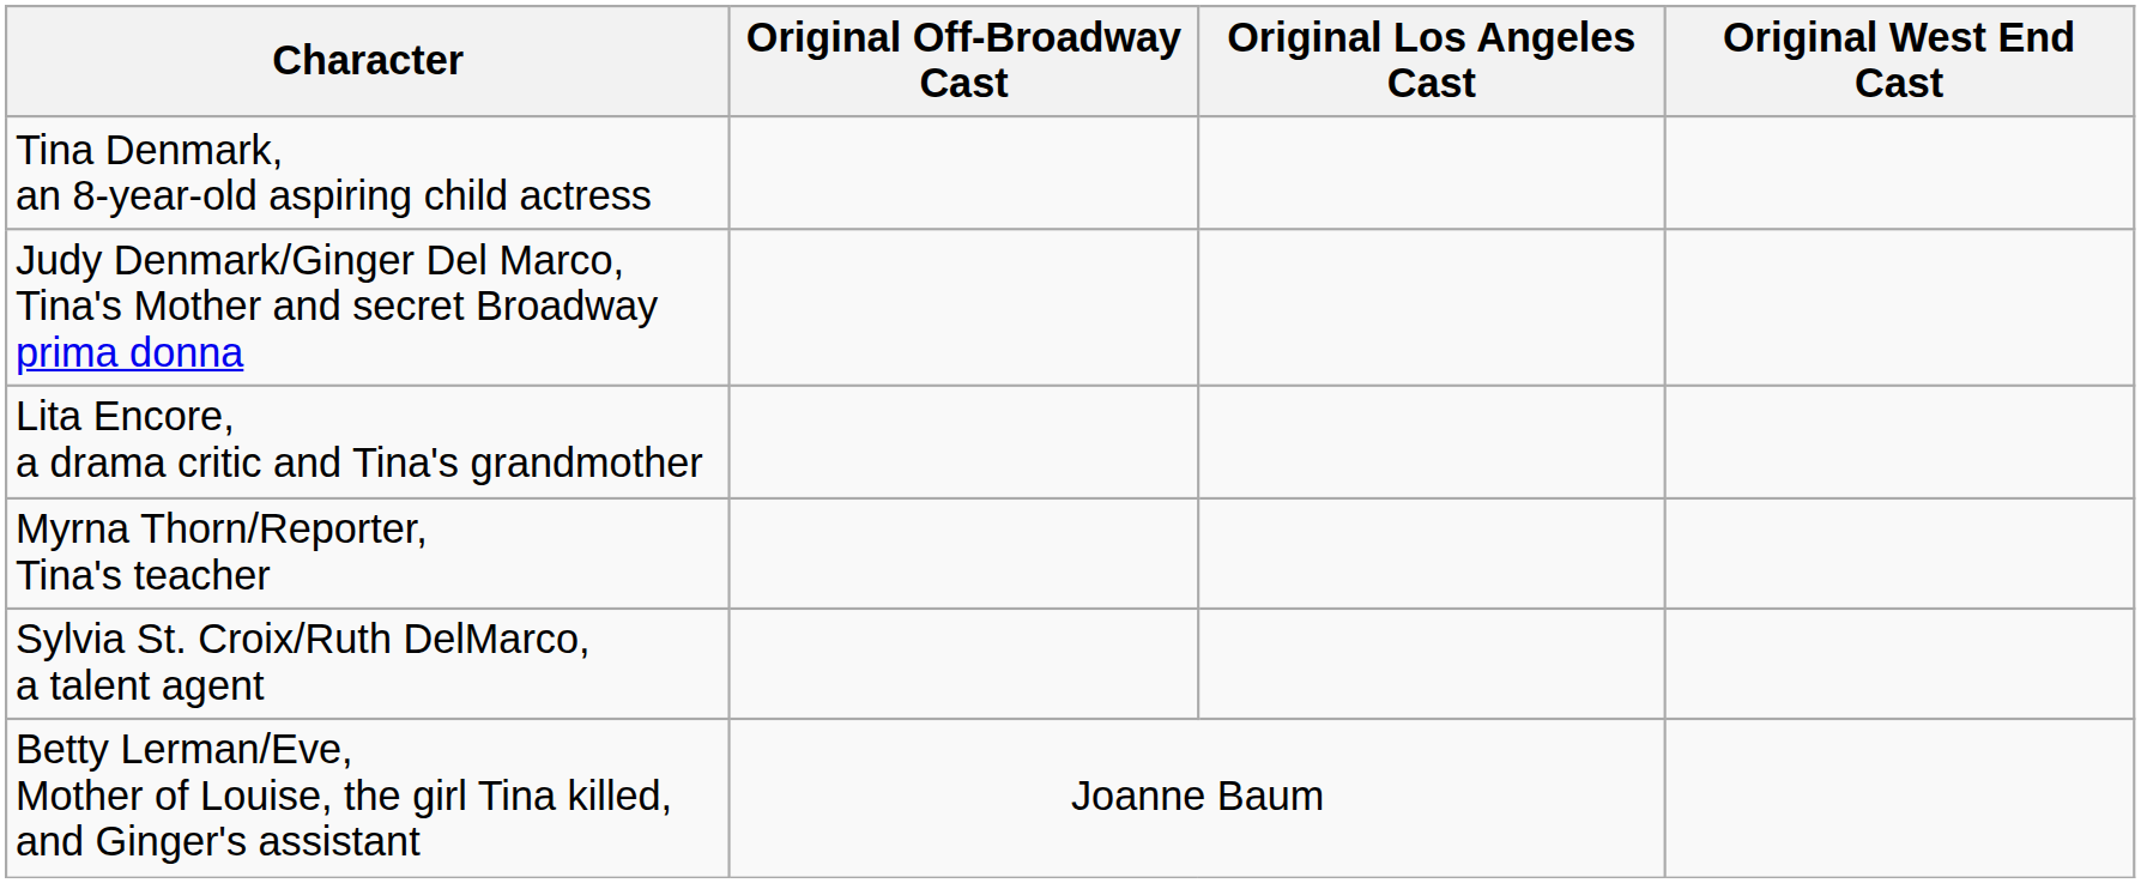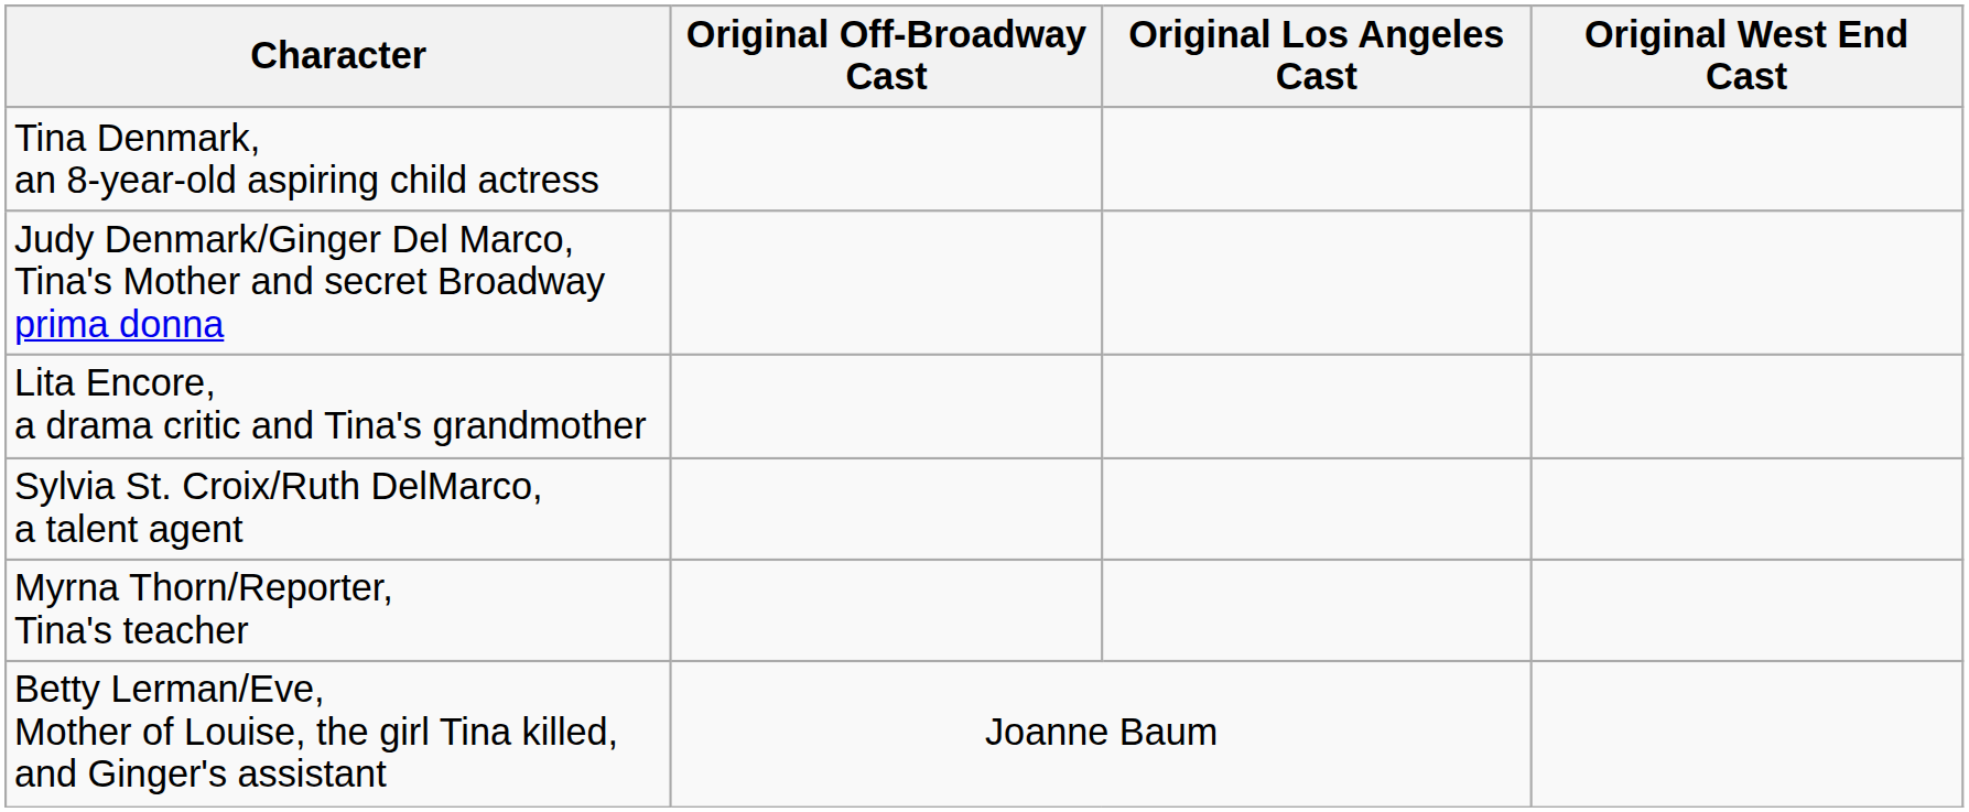rows swapped: Myrna Thorn/Reporter, Tina's teacher <-> Sylvia St. Croix/Ruth DelMarco, a talent agent
